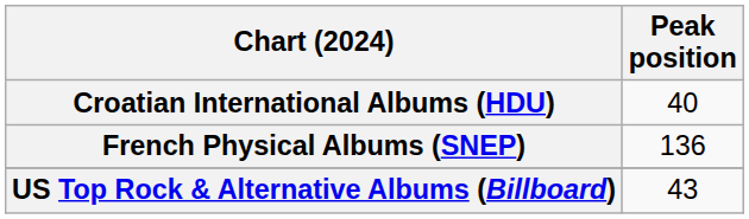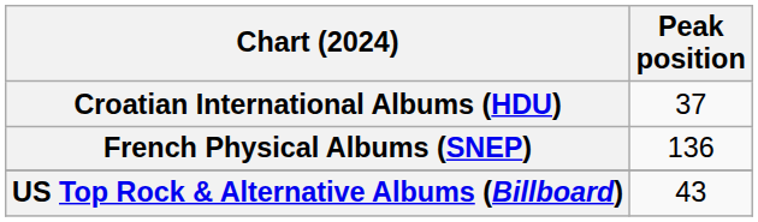Croatian International Albums (HDU) | Peak position: 40 -> 37
